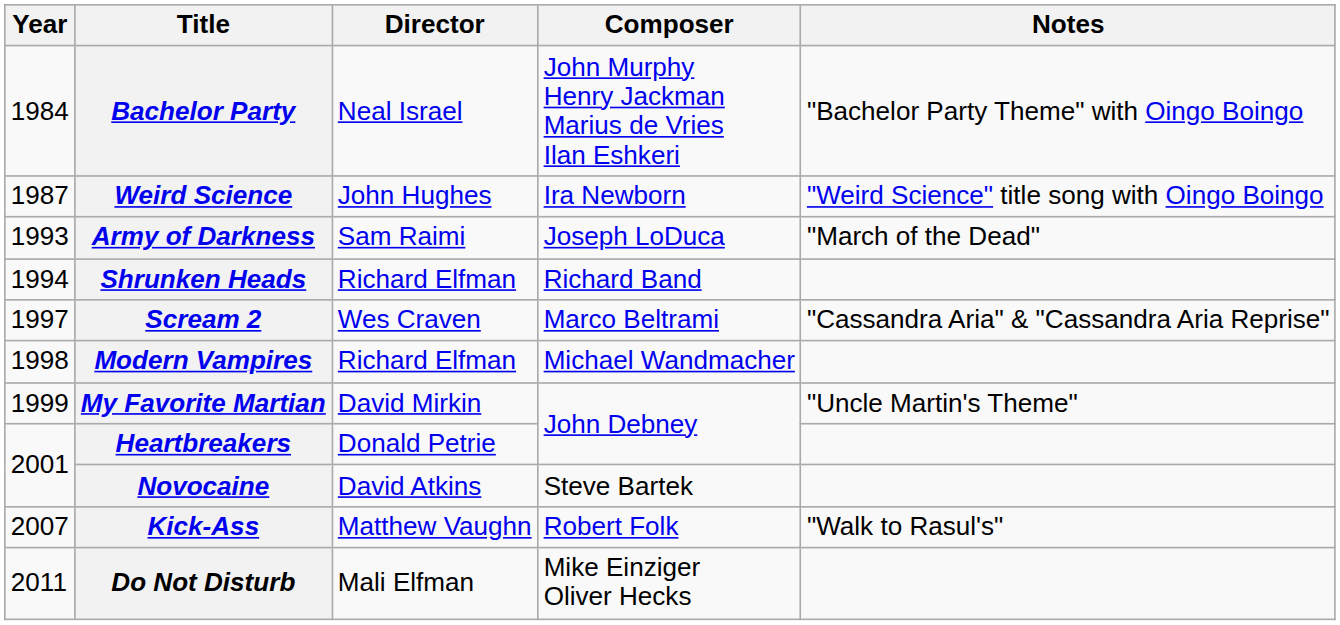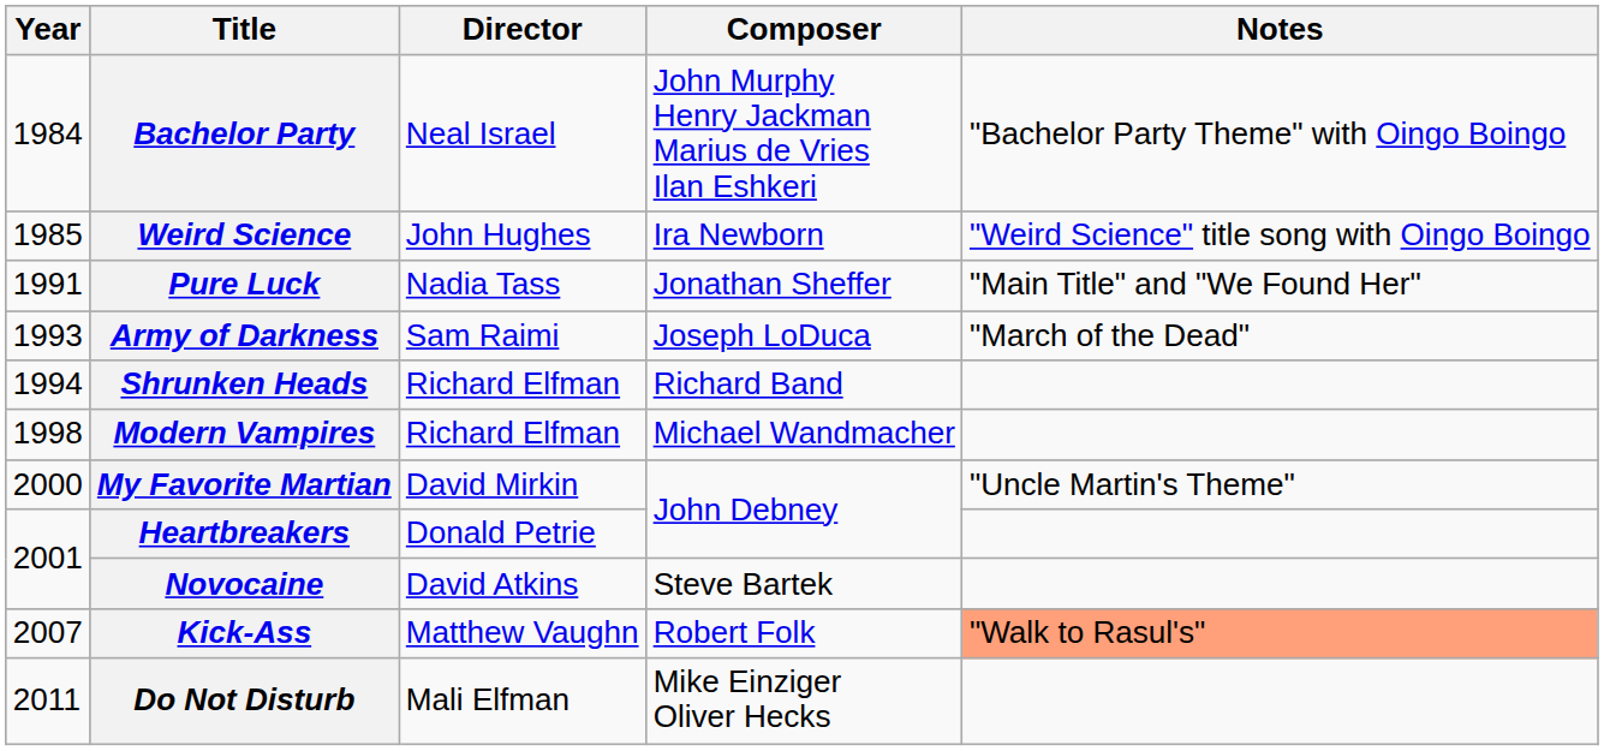Weird Science | Year: 1987 -> 1985
+ row: 1991 | Pure Luck | Nadia Tass | Jonathan Sheffer | "Main Title" and "We Found Her"
- row: 1997 | Scream 2 | Wes Craven | Marco Beltrami | "Cassandra Aria" & "Cassandra Aria Reprise"
My Favorite Martian | Year: 1999 -> 2000
Kick-Ass | Notes: no background -> lightsalmon background
